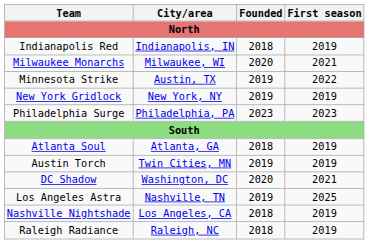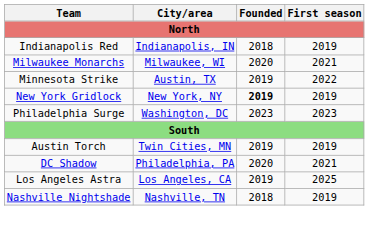New York Gridlock | Founded: normal -> bold
Philadelphia Surge | City/area: Philadelphia, PA -> Washington, DC
- row: Atlanta Soul | Atlanta, GA | 2018 | 2019
DC Shadow | City/area: Washington, DC -> Philadelphia, PA
Los Angeles Astra | City/area: Nashville, TN -> Los Angeles, CA
Nashville Nightshade | City/area: Los Angeles, CA -> Nashville, TN
- row: Raleigh Radiance | Raleigh, NC | 2018 | 2019
